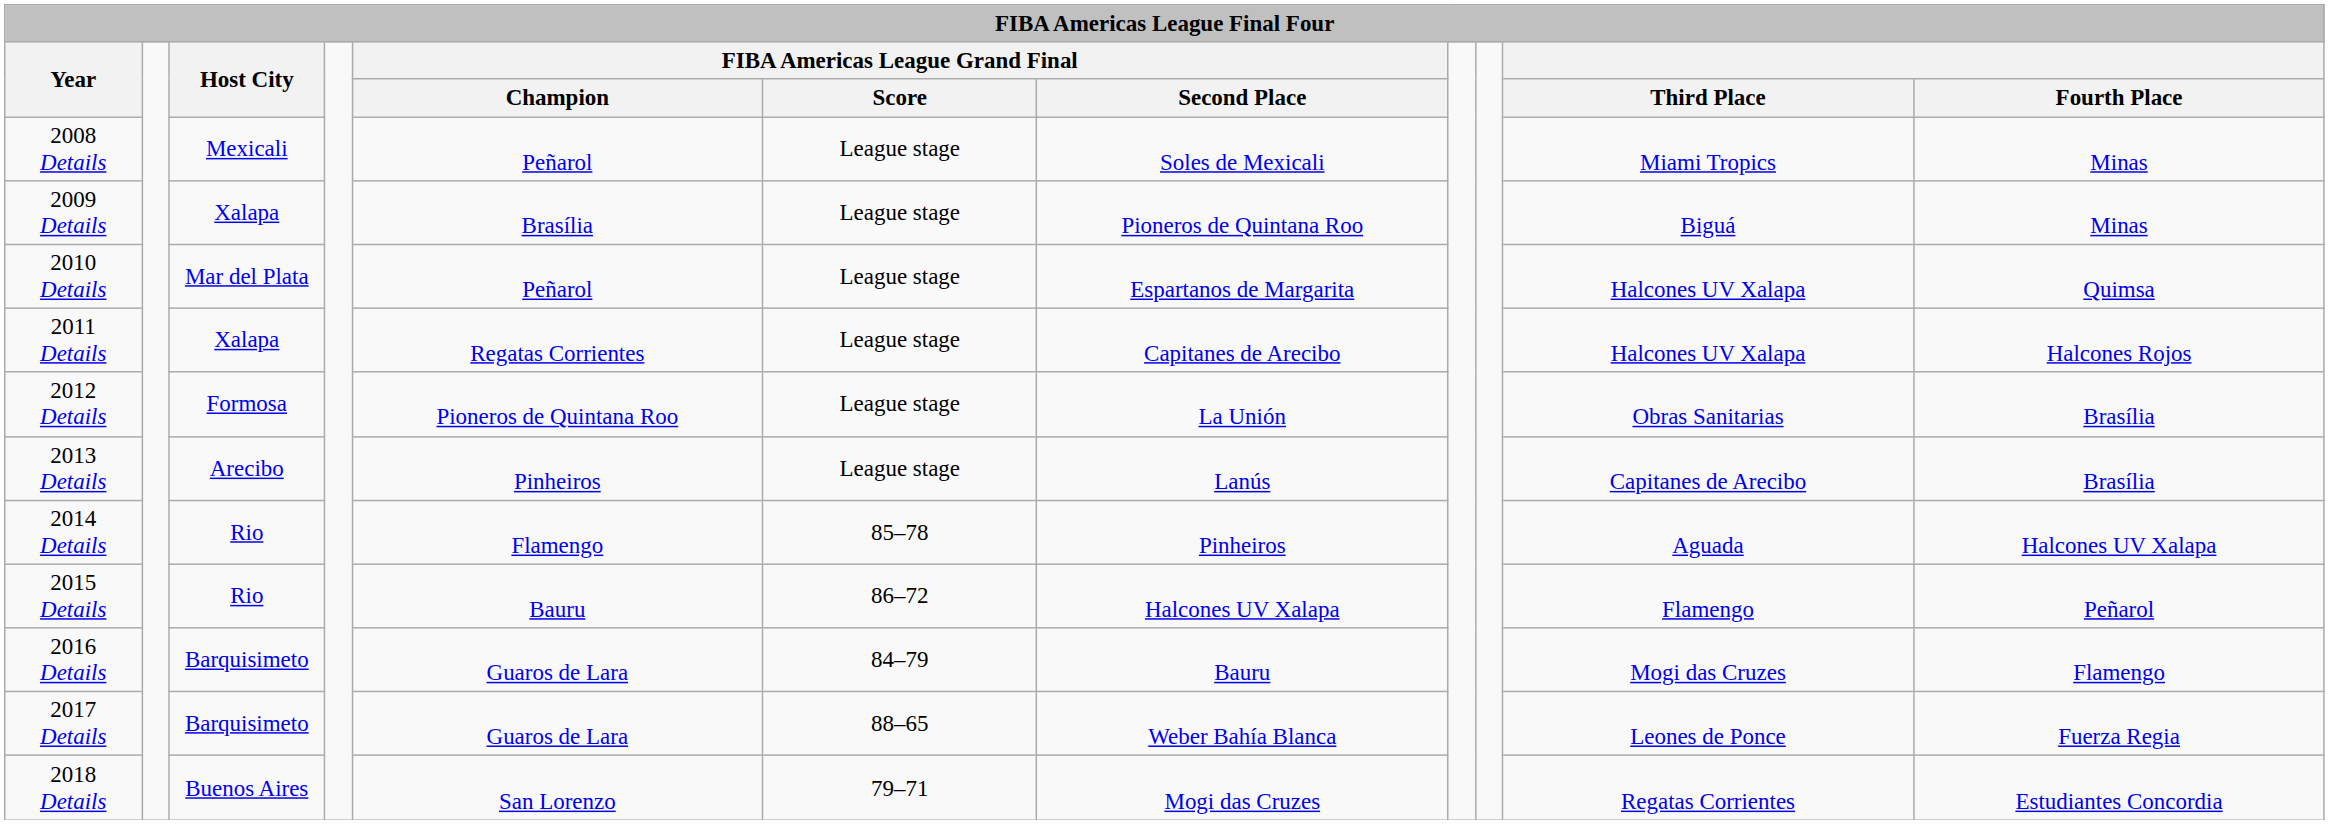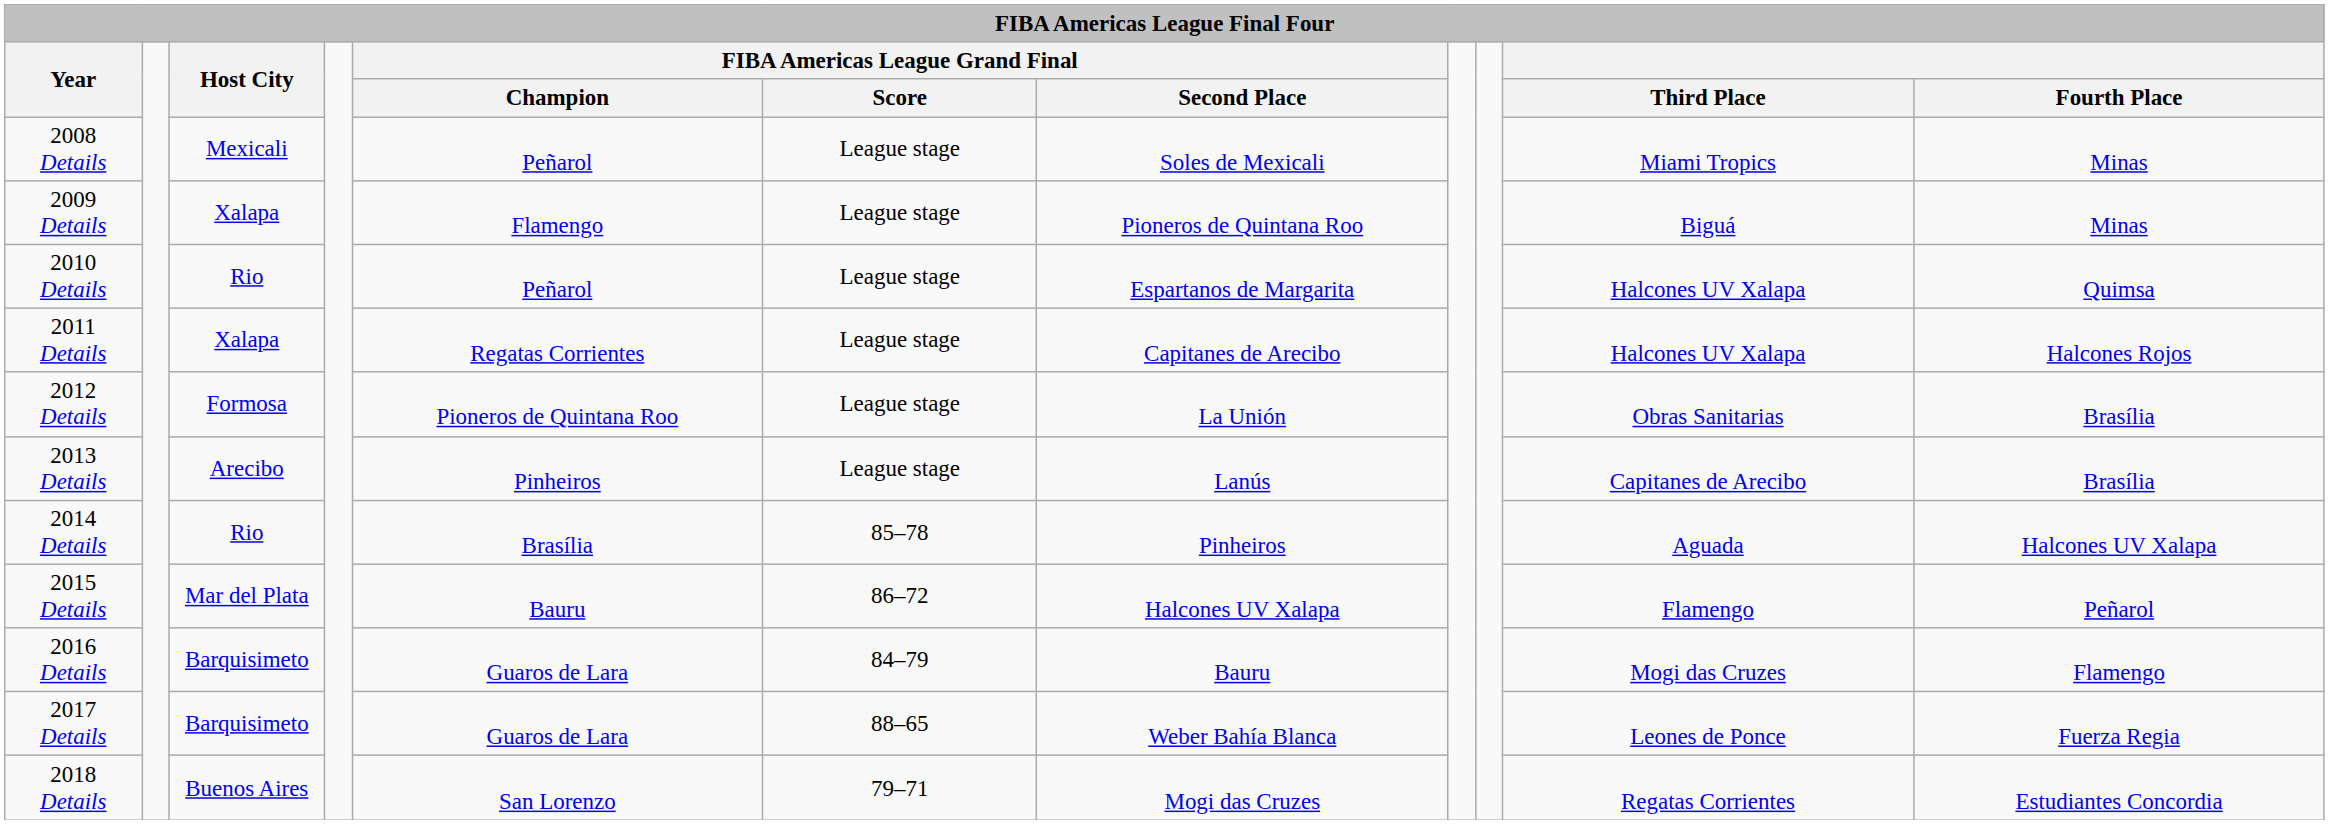2009 Details | FIBA Americas League Grand Final / Champion: Brasília -> Flamengo
2010 Details | Host City: Mar del Plata -> Rio
2014 Details | FIBA Americas League Grand Final / Champion: Flamengo -> Brasília
2015 Details | Host City: Rio -> Mar del Plata
